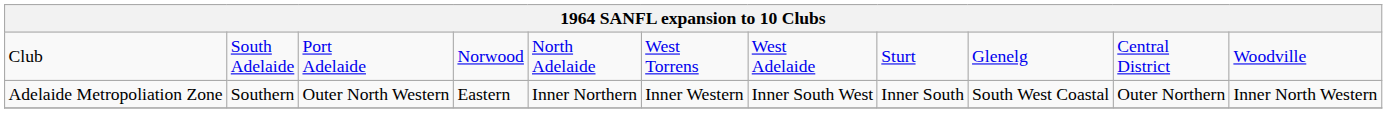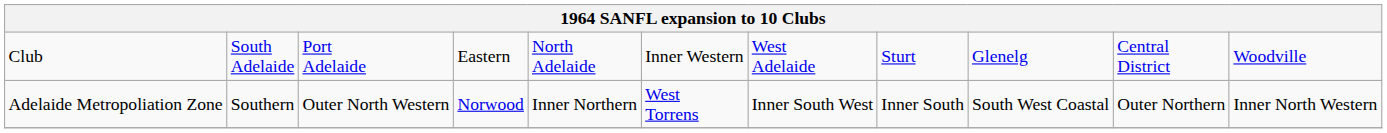Club | column 4: Norwood -> Eastern
Club | column 6: West Torrens -> Inner Western
Adelaide Metropoliation Zone | column 4: Eastern -> Norwood
Adelaide Metropoliation Zone | column 6: Inner Western -> West Torrens
